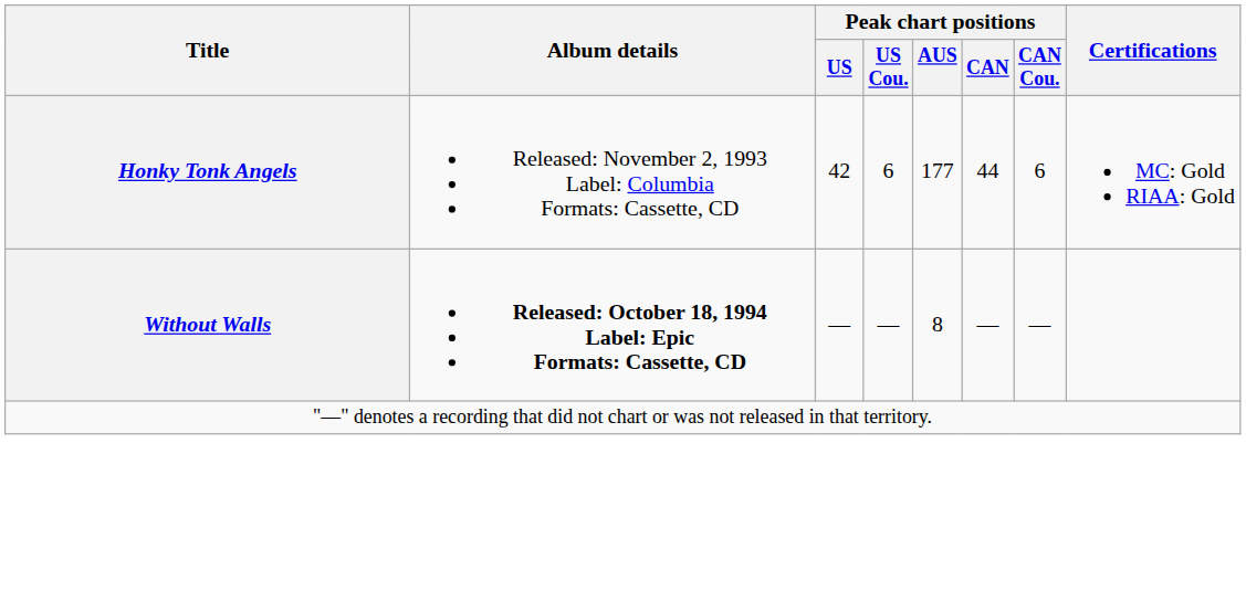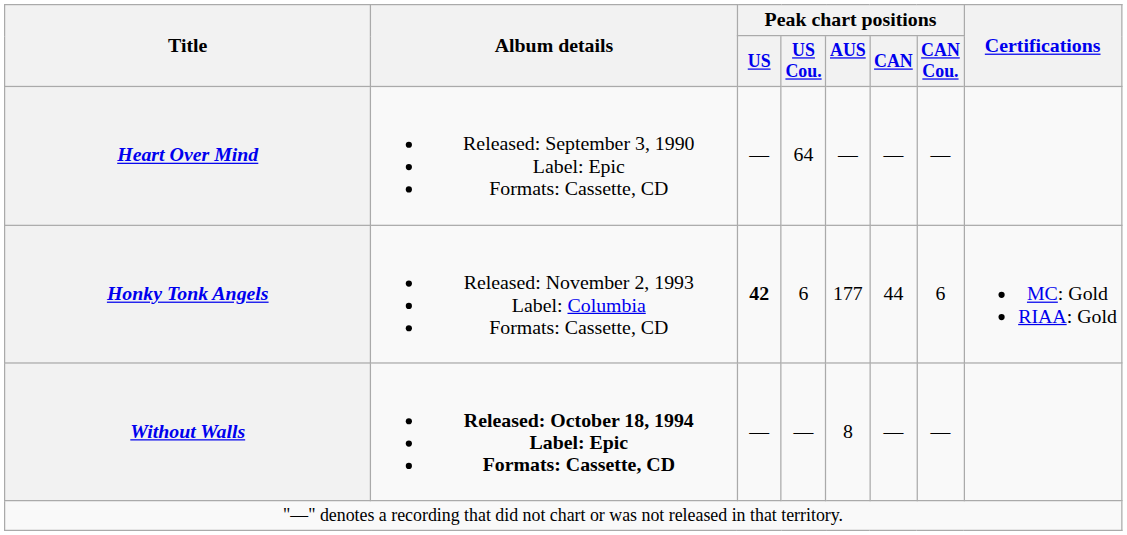+ row: Heart Over Mind | Released: September 3, 1990 Label: Epic Formats: Cassette, CD | — | 64 | — | — | —
Honky Tonk Angels | Peak chart positions / US: normal -> bold
